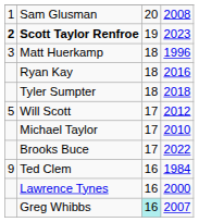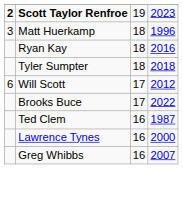- row: 1 | Sam Glusman | 20 | 2008
Will Scott | column 1: 5 -> 6
- row: Michael Taylor | 17 | 2010
- row: 9 | Ted Clem | 16 | 1984
+ row: Ted Clem | 16 | 1987
Greg Whibbs | column 3: paleturquoise background -> no background
